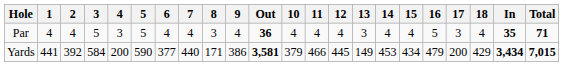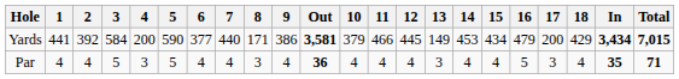rows swapped: Yards <-> Par
